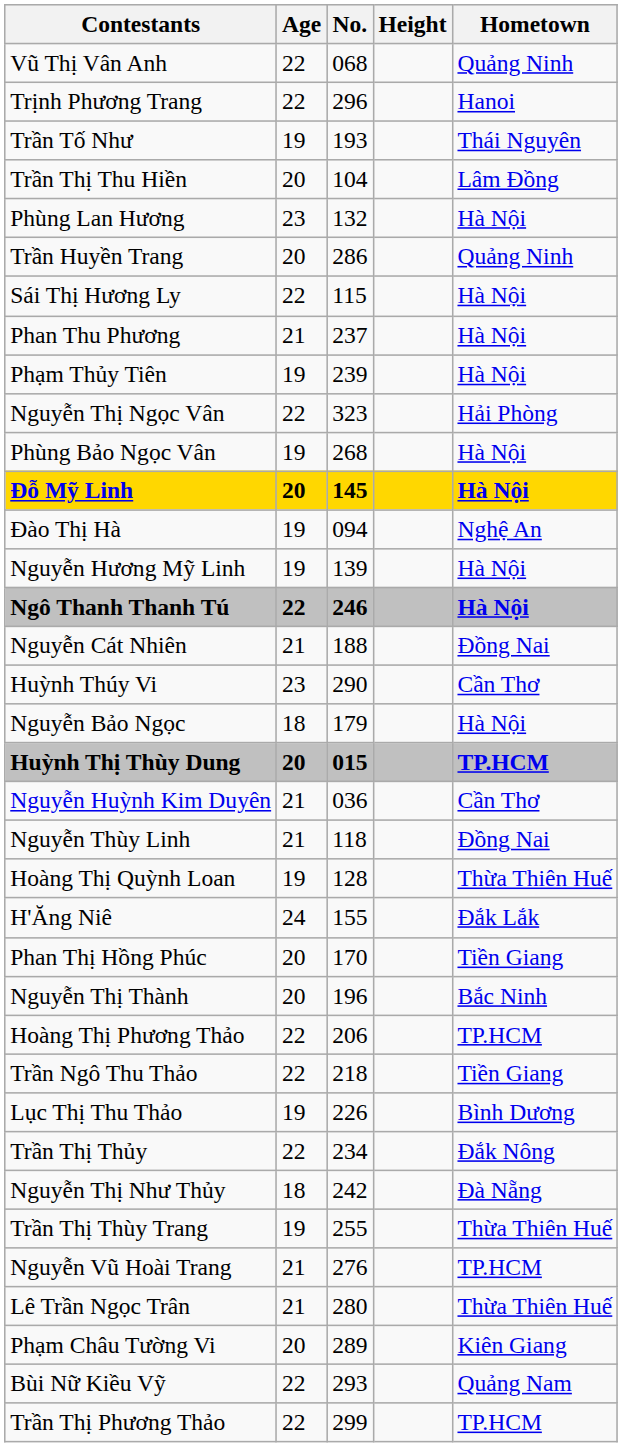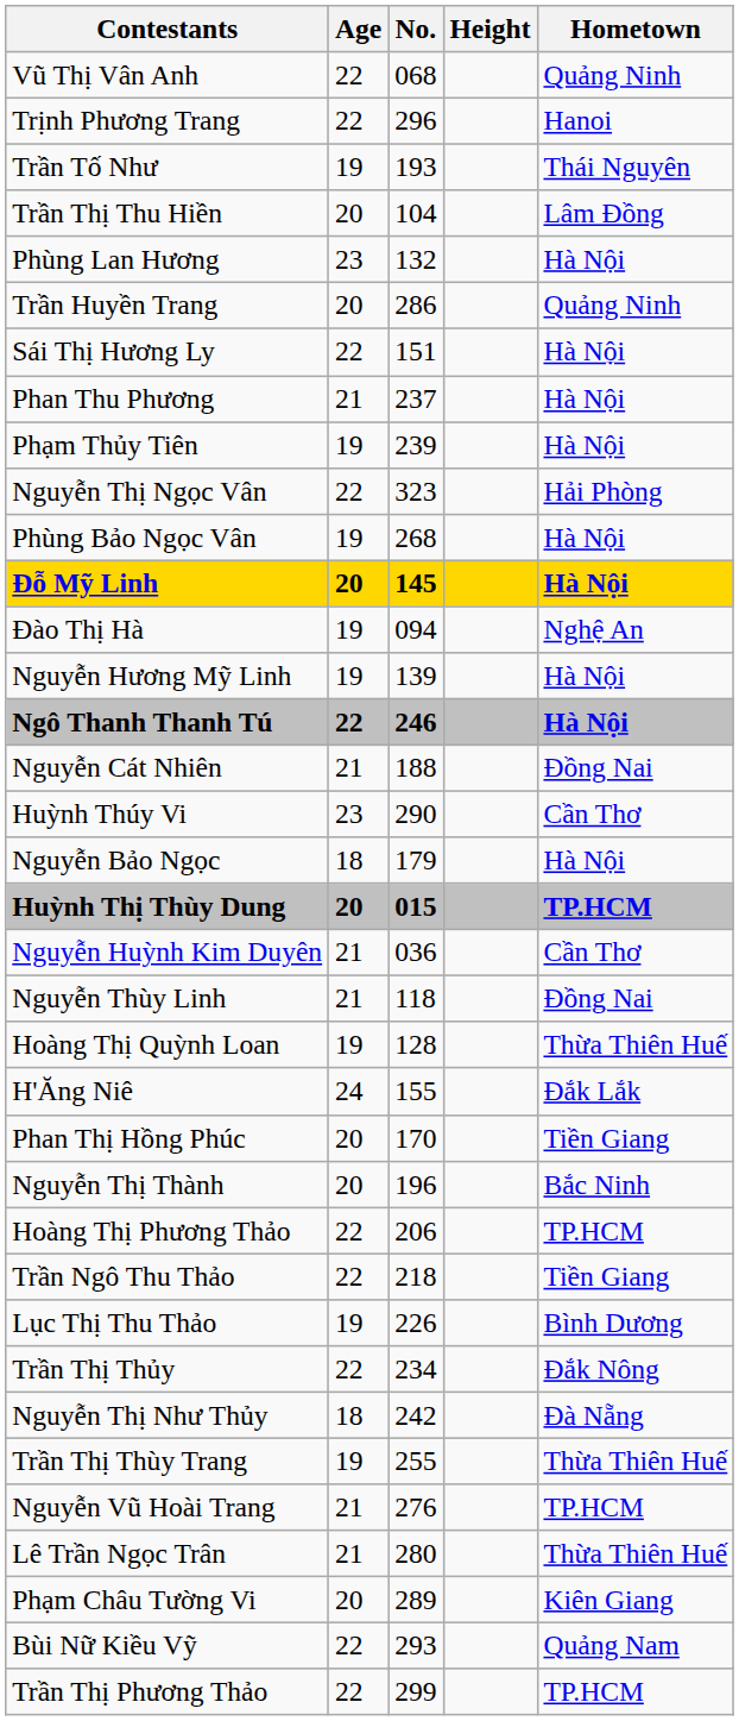Sái Thị Hương Ly | No.: 115 -> 151
